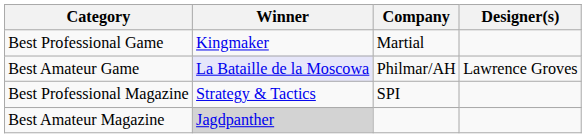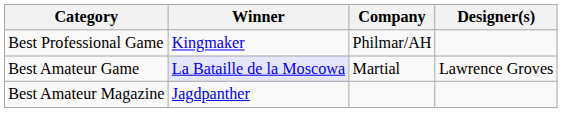Best Professional Game | Company: Martial -> Philmar/AH
Best Amateur Game | Company: Philmar/AH -> Martial
- row: Best Professional Magazine | Strategy & Tactics | SPI
Best Amateur Magazine | Winner: lightgrey background -> no background
